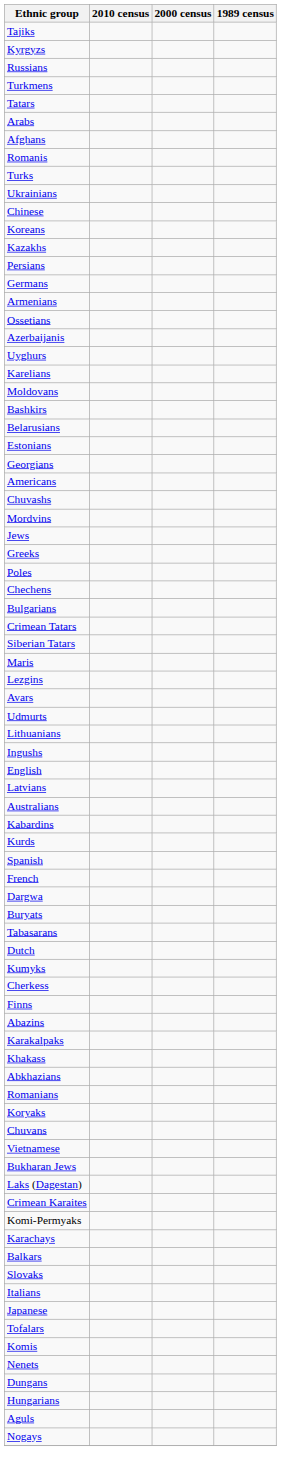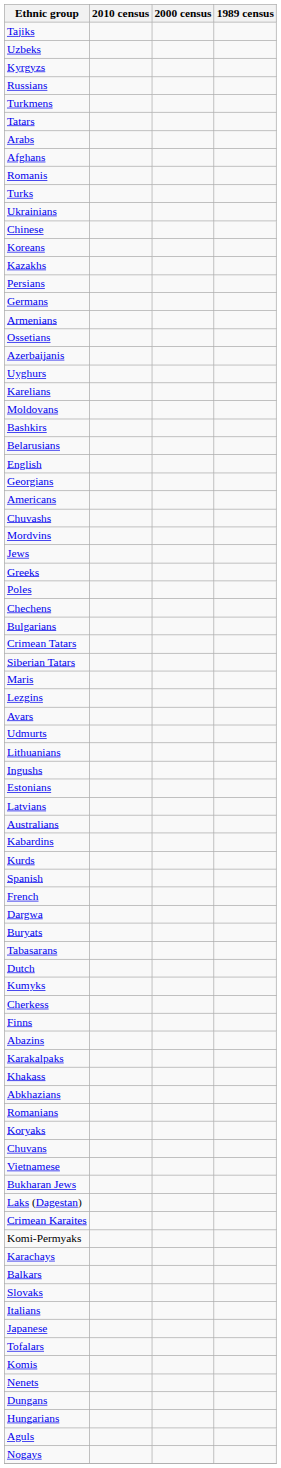+ row: Uzbeks
rows swapped: English <-> Estonians
